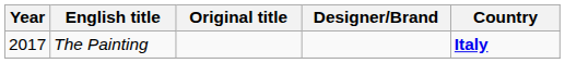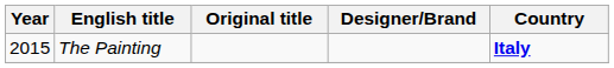The Painting | Year: 2017 -> 2015
